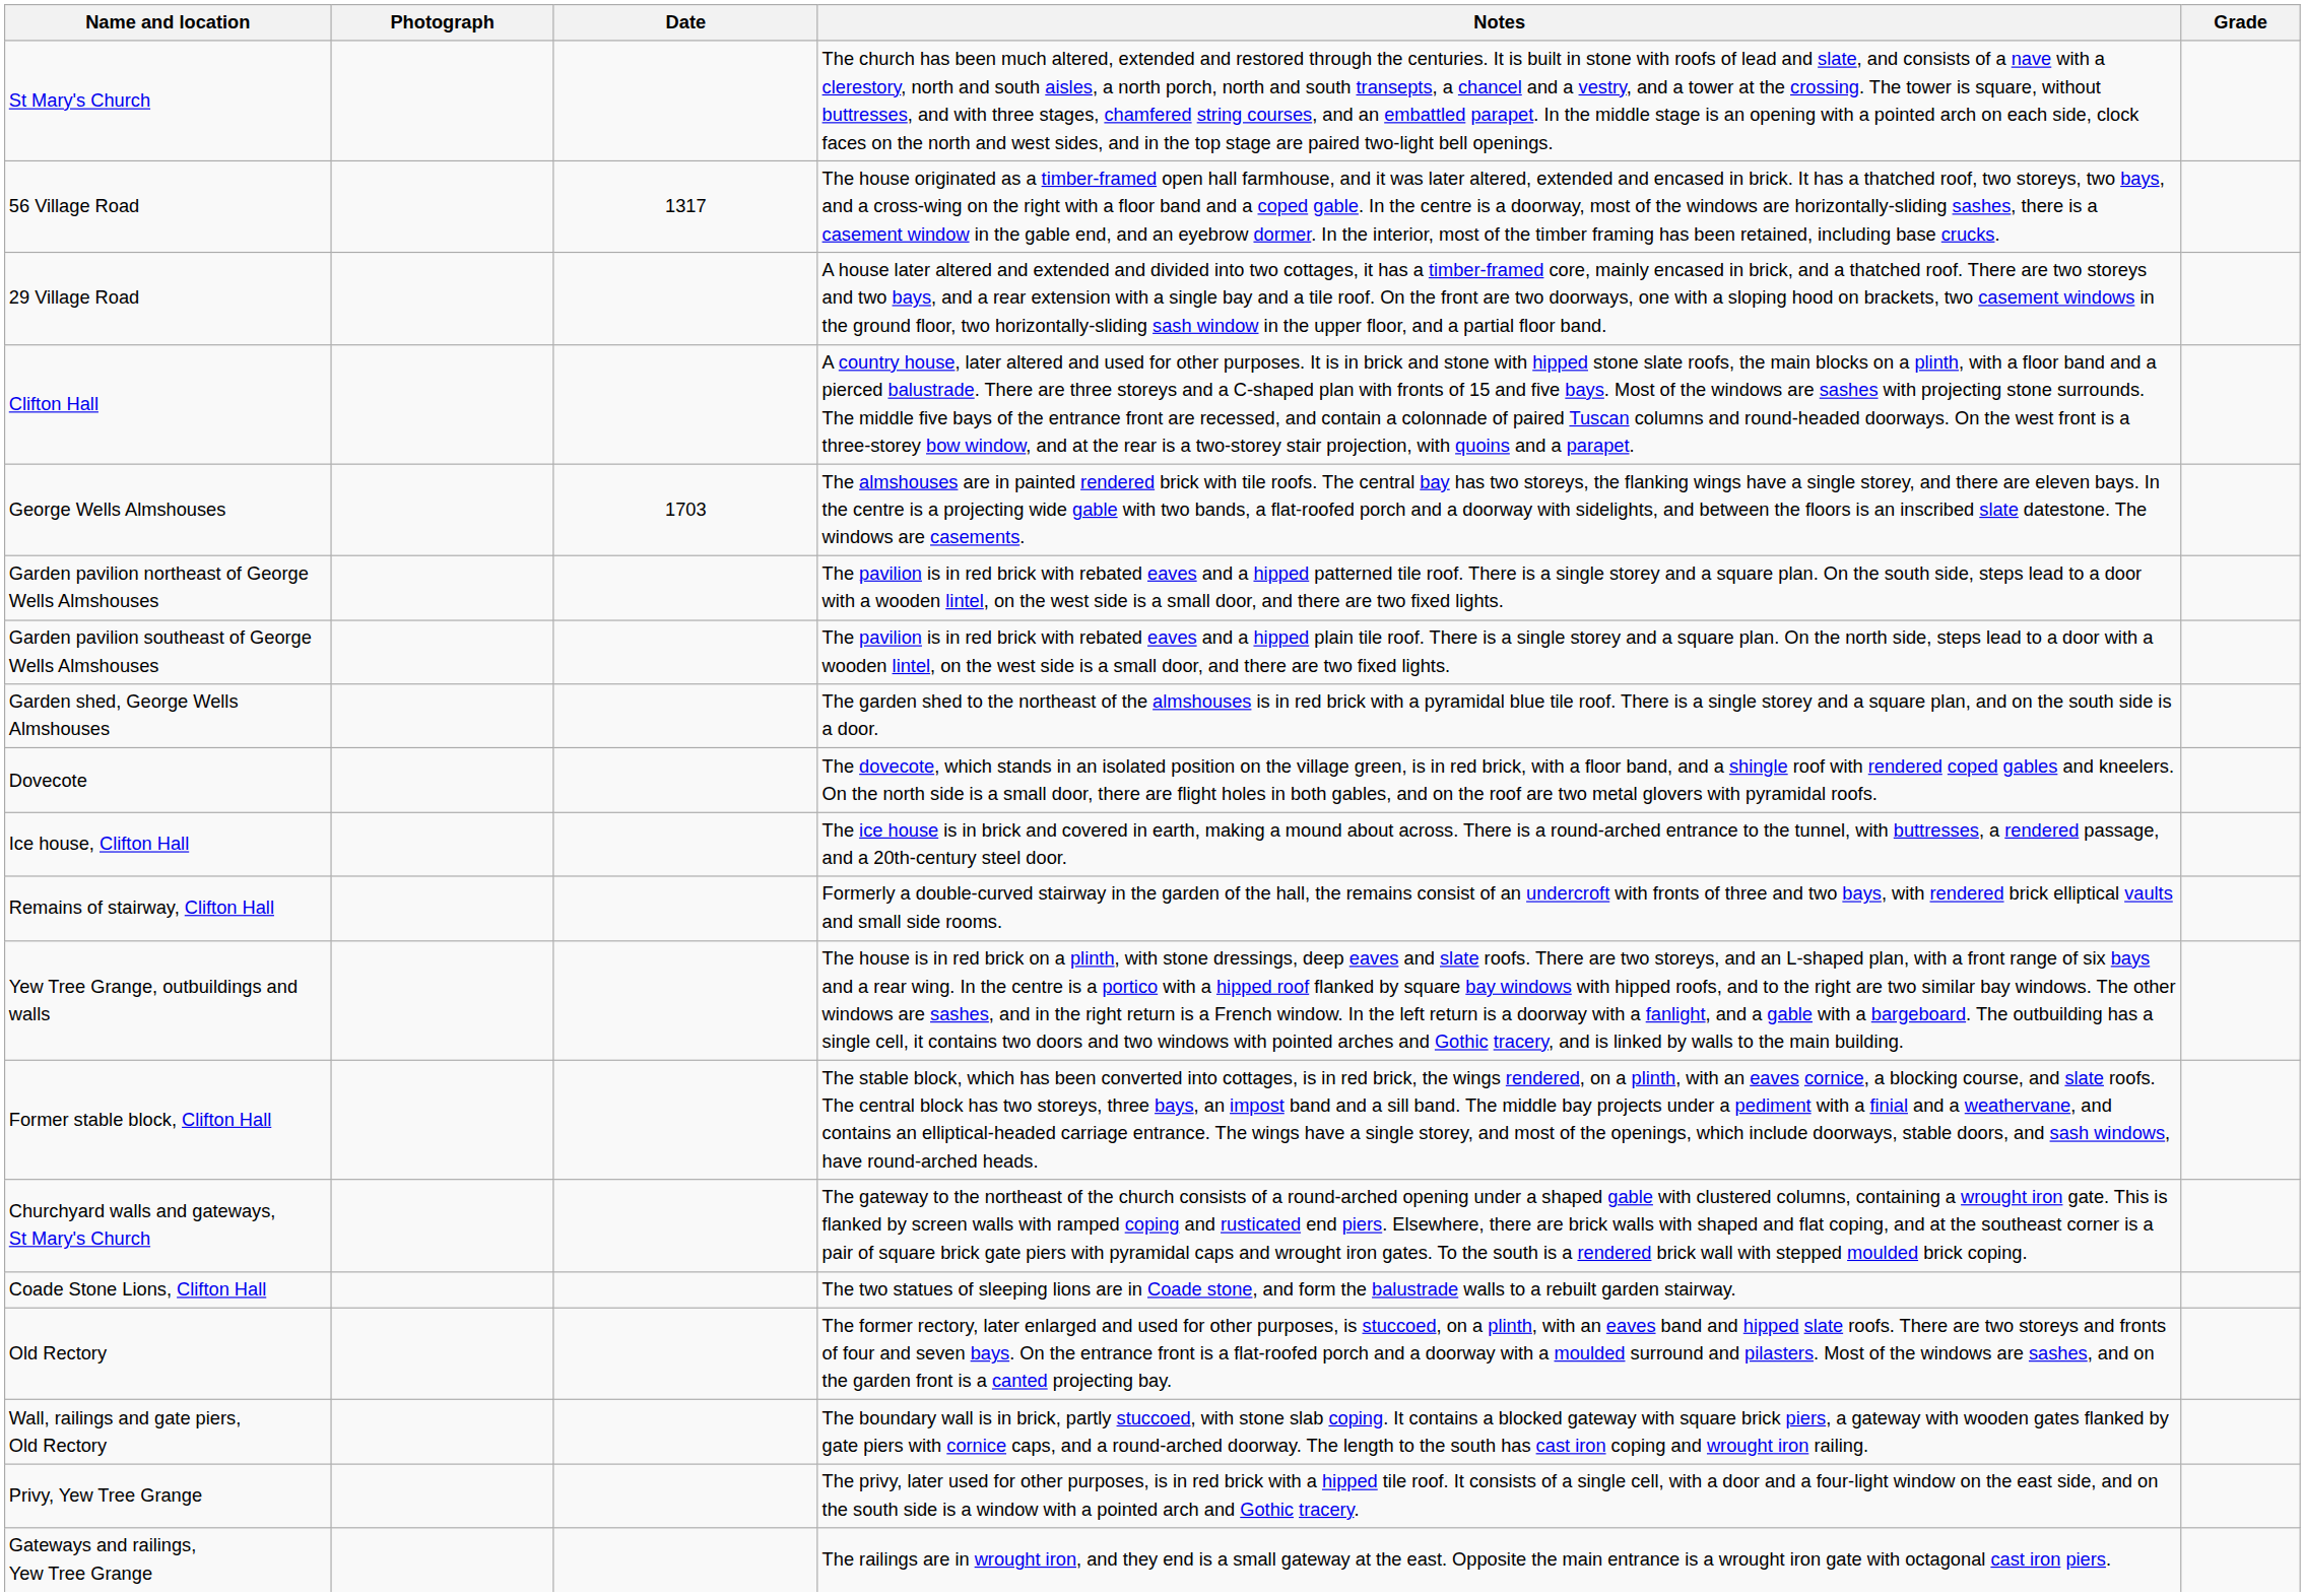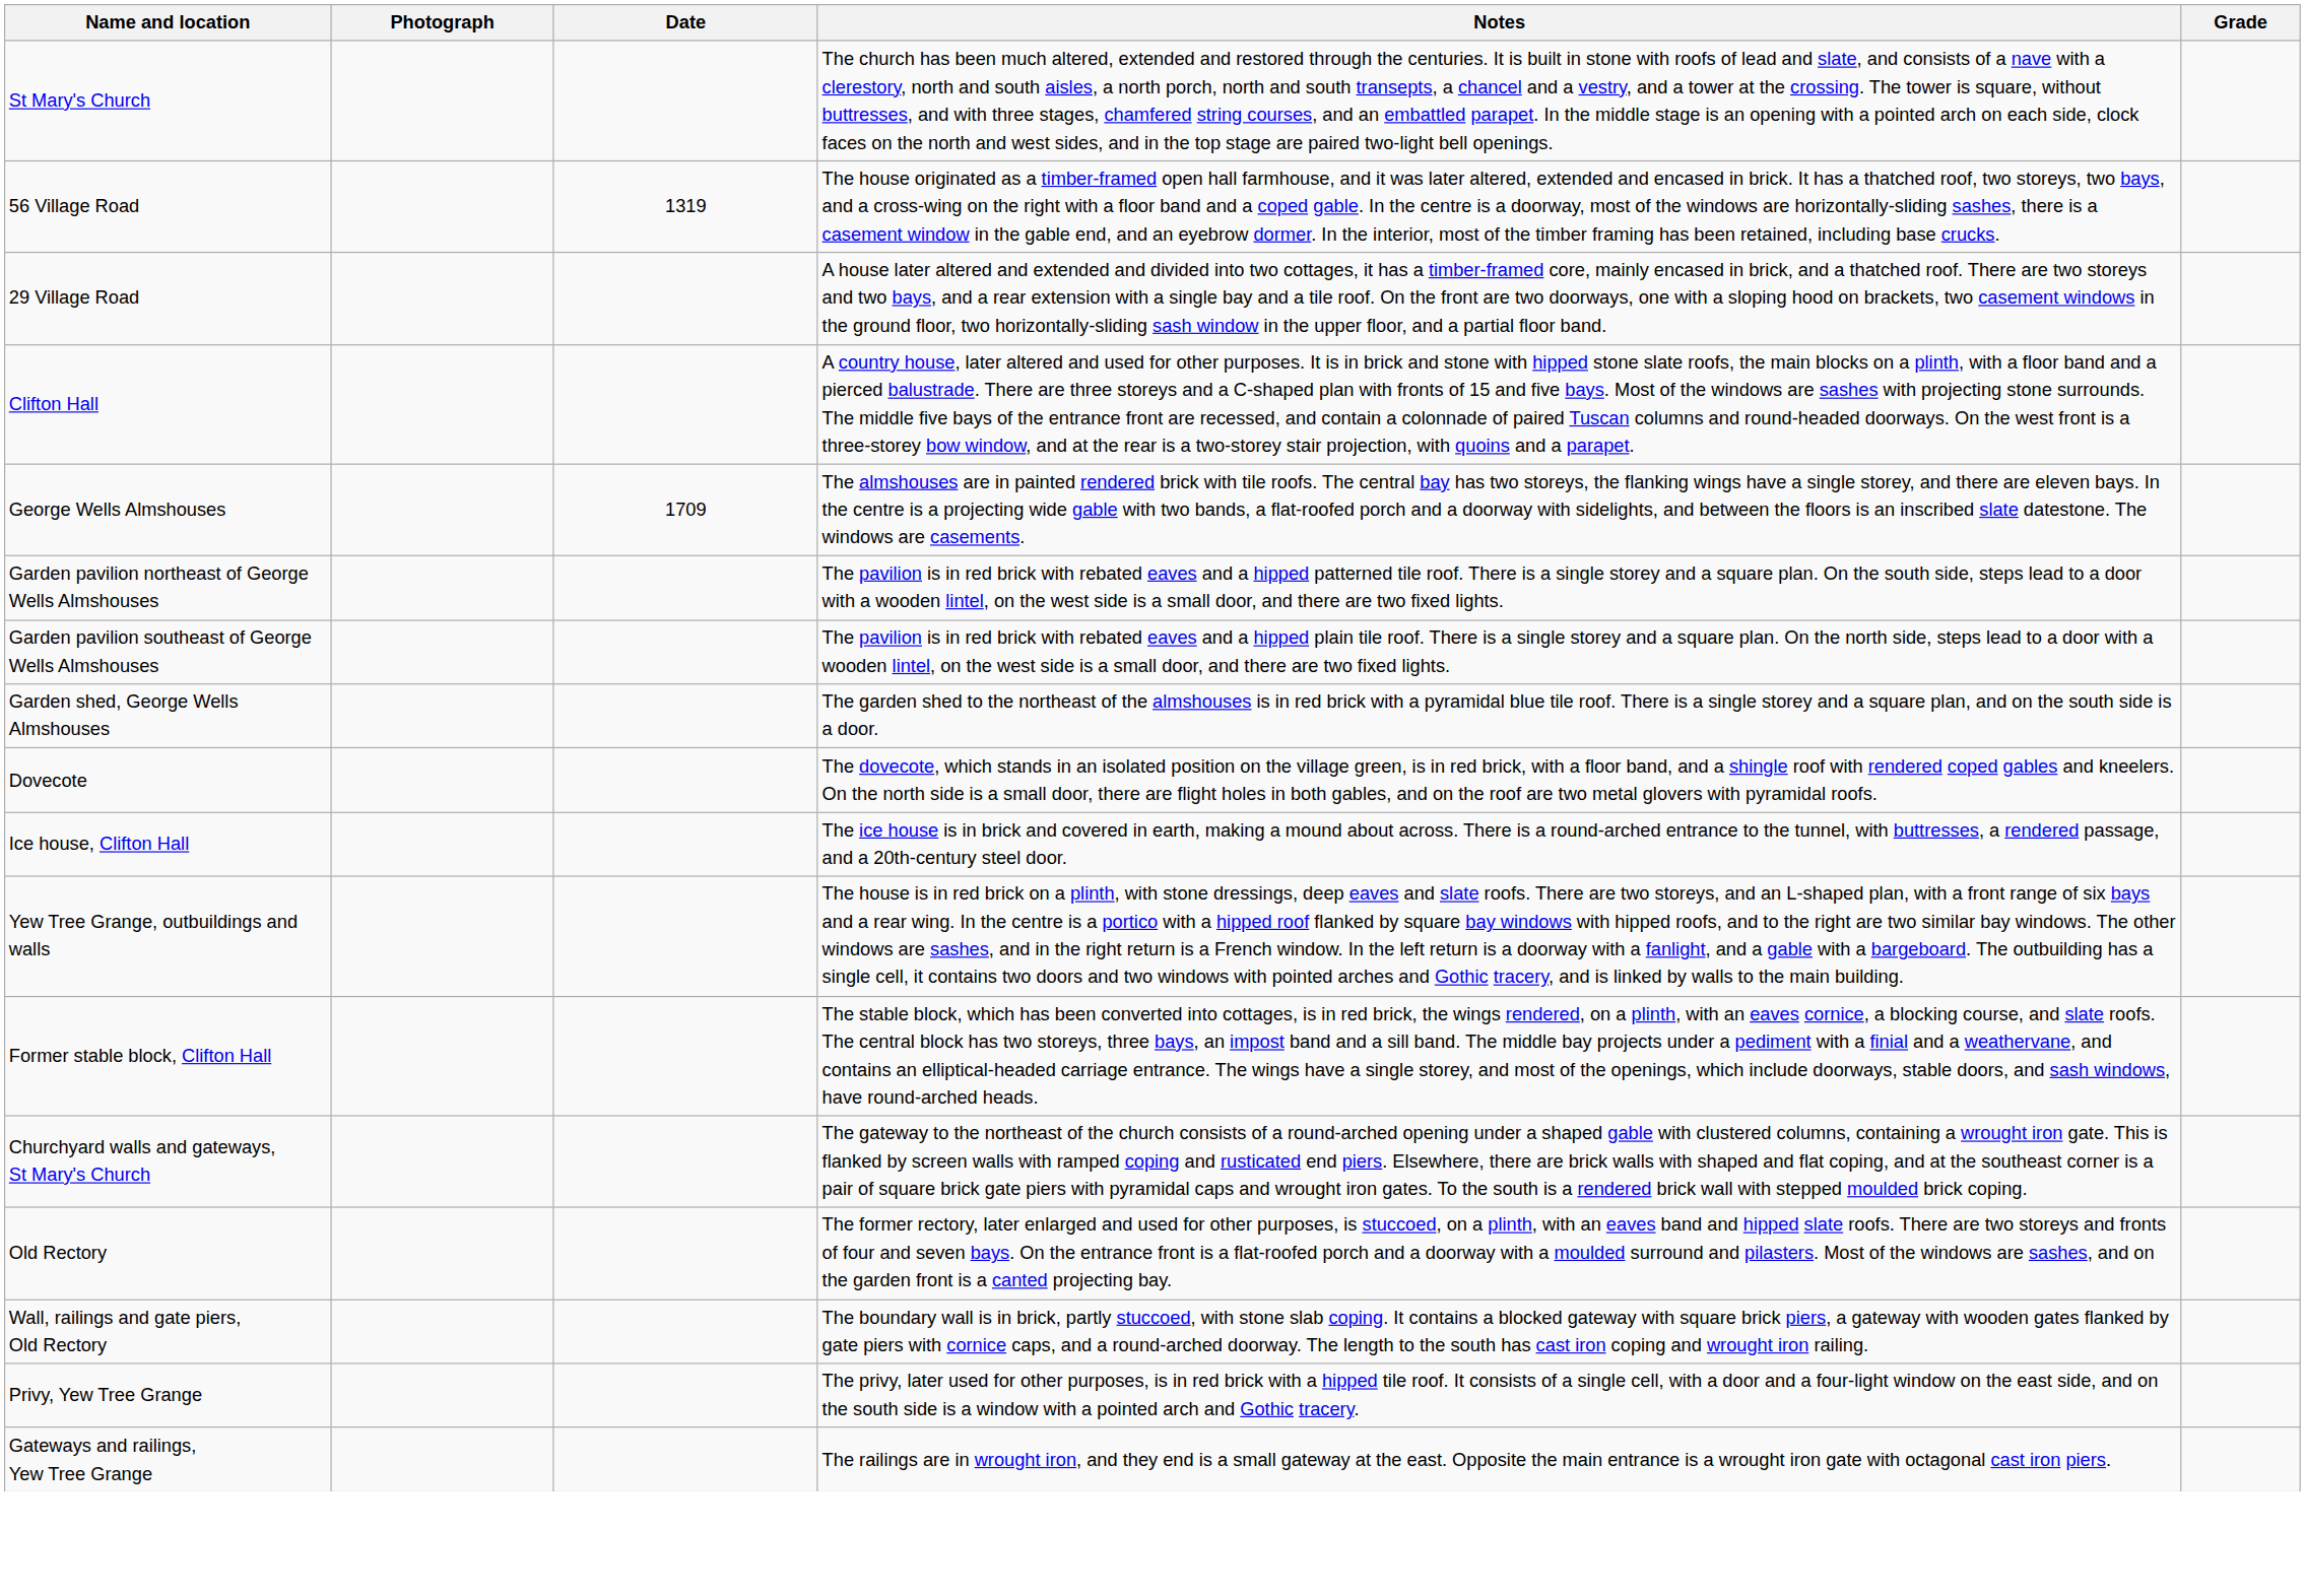56 Village Road | Date: 1317 -> 1319
George Wells Almshouses | Date: 1703 -> 1709
- row: Remains of stairway, Clifton Hall | Formerly a double-curved stairway in the garden of the hall, the remains consist of an undercroft with fronts of three and two bays, with rendered brick elliptical vaults and small side rooms.
- row: Coade Stone Lions, Clifton Hall | The two statues of sleeping lions are in Coade stone, and form the balustrade walls to a rebuilt garden stairway.
